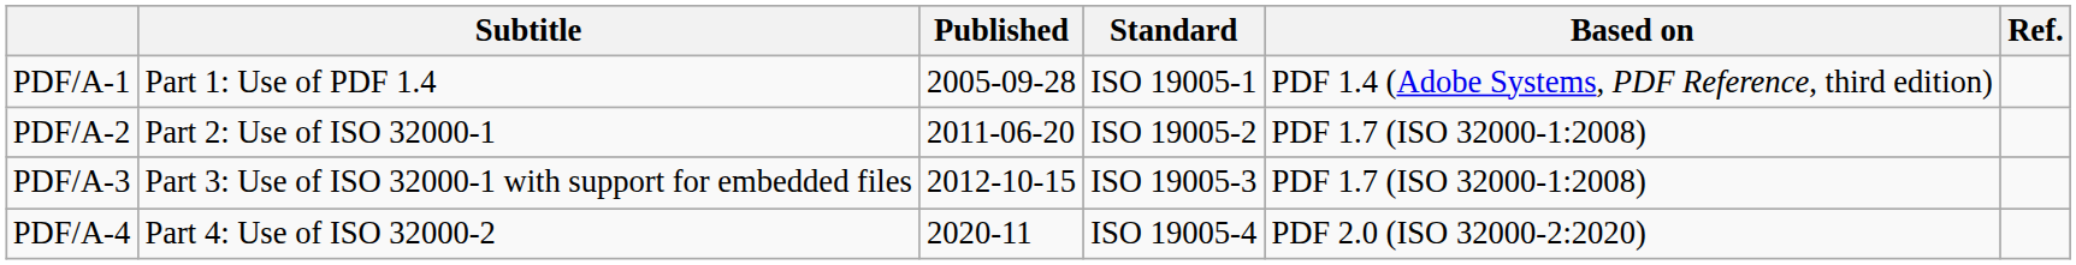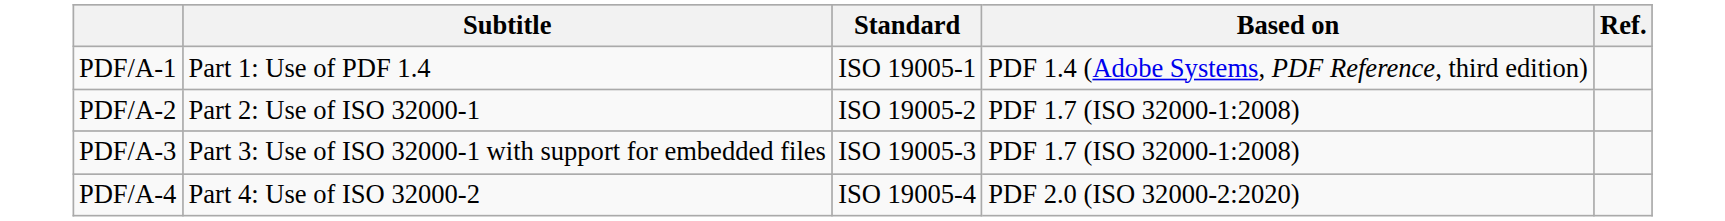- column: Published | 2005-09-28 | 2011-06-20 | 2012-10-15 | 2020-11
